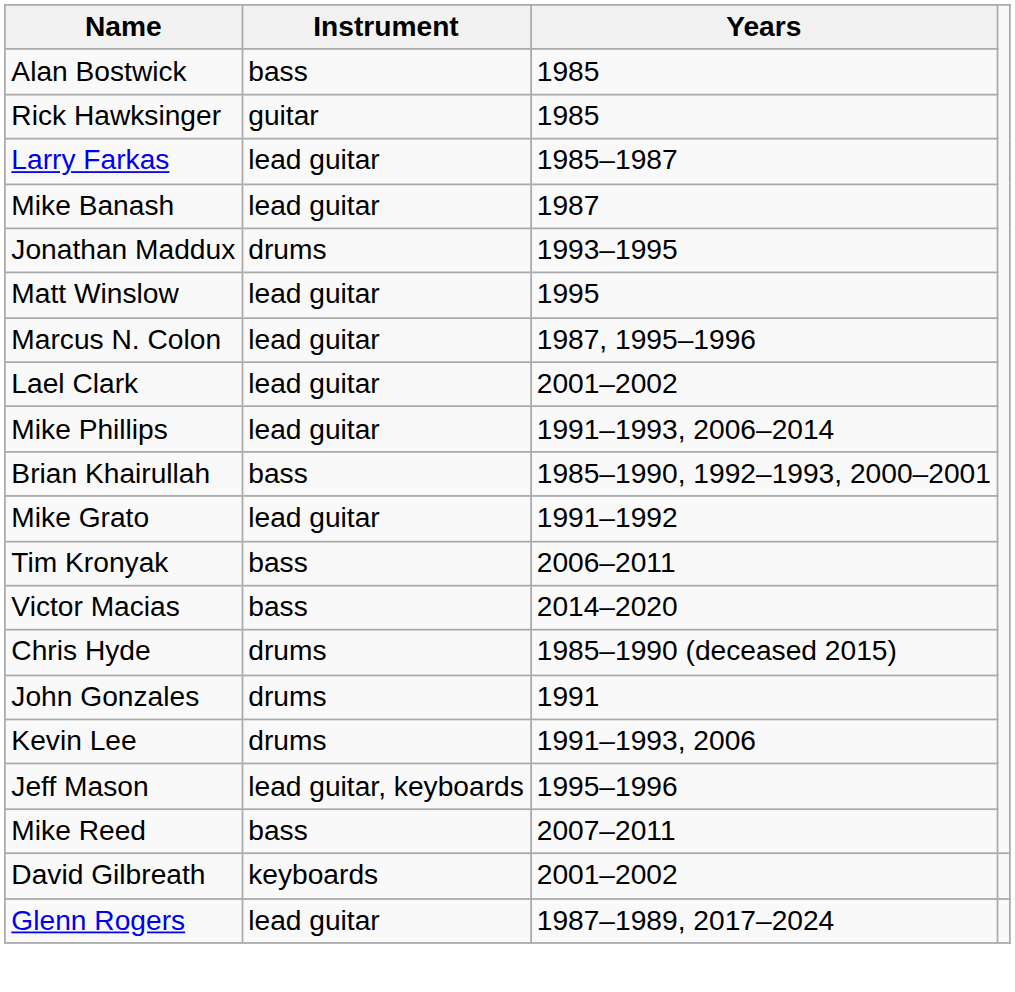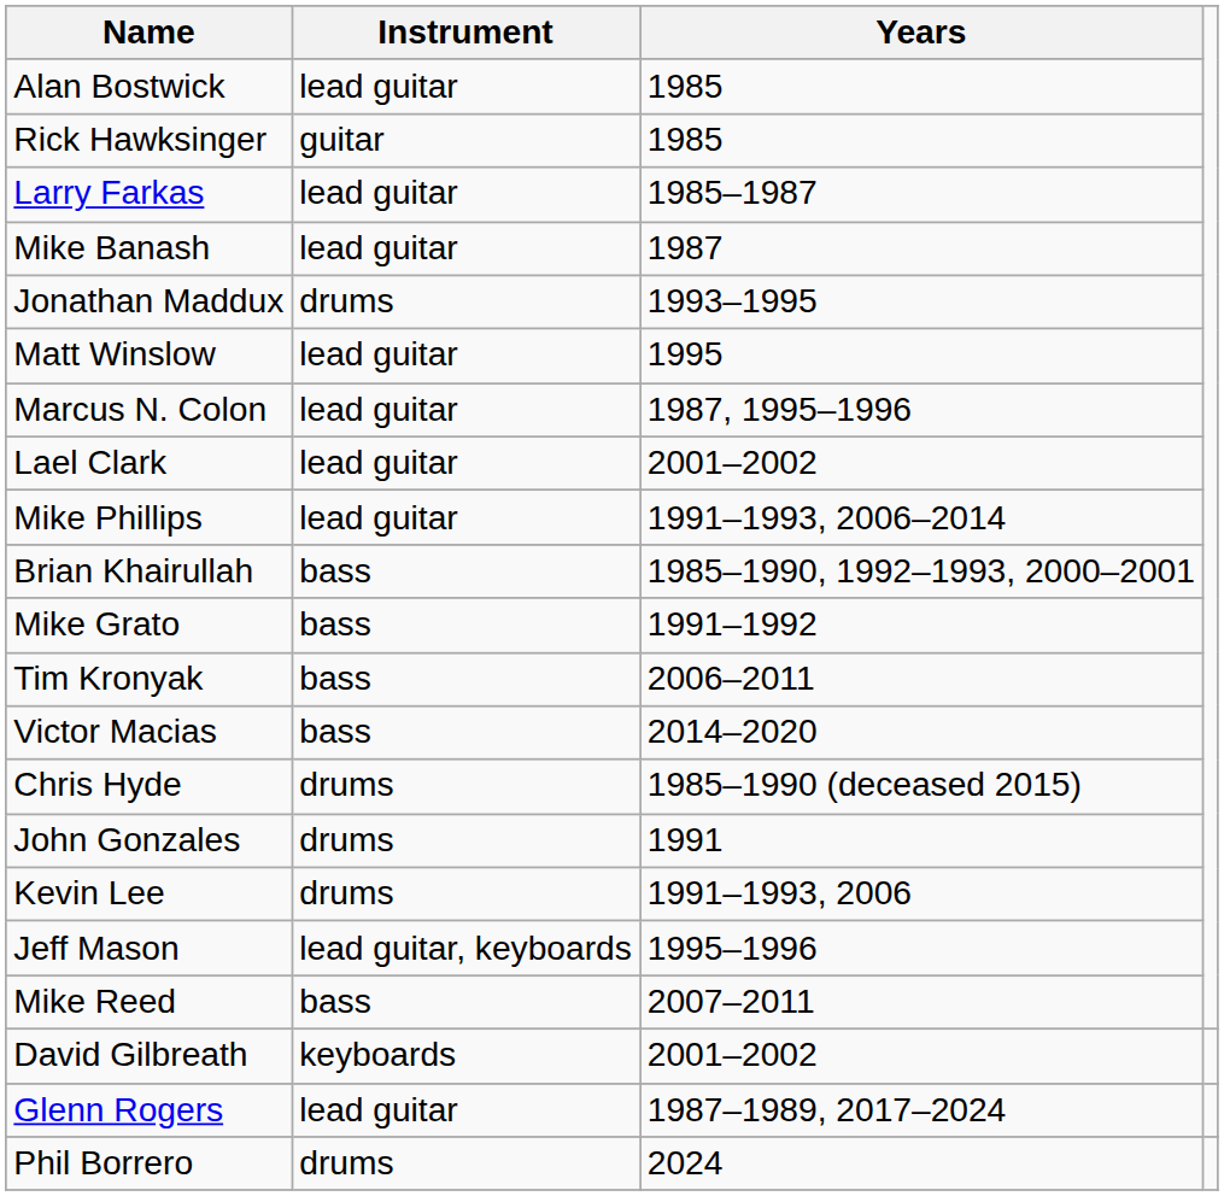Alan Bostwick | Instrument: bass -> lead guitar
Mike Grato | Instrument: lead guitar -> bass
+ row: Phil Borrero | drums | 2024
